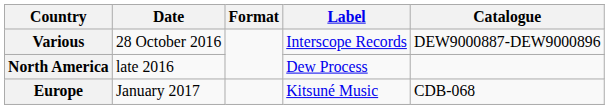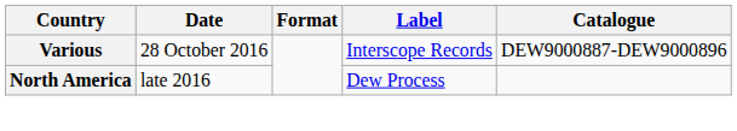- row: Europe | January 2017 | Kitsuné Music | CDB-068
